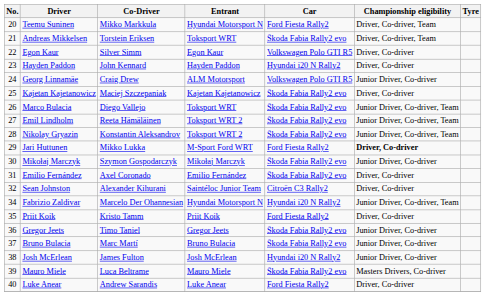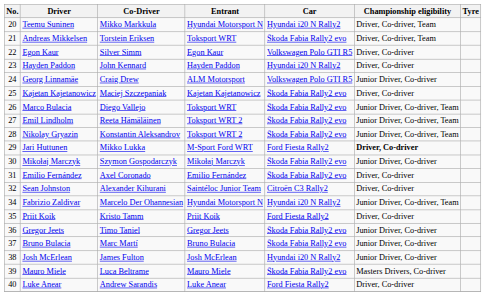Teemu Suninen | Car: Ford Fiesta Rally2 -> Hyundai i20 N Rally2
